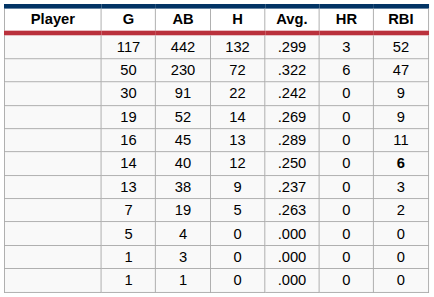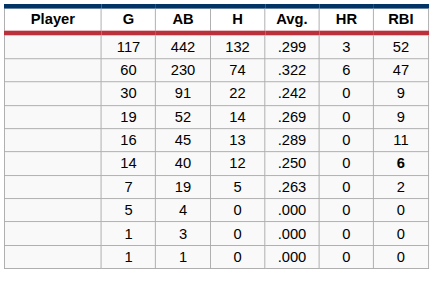230 | G: 50 -> 60
230 | H: 72 -> 74
- row: 13 | 38 | 9 | .237 | 0 | 3
